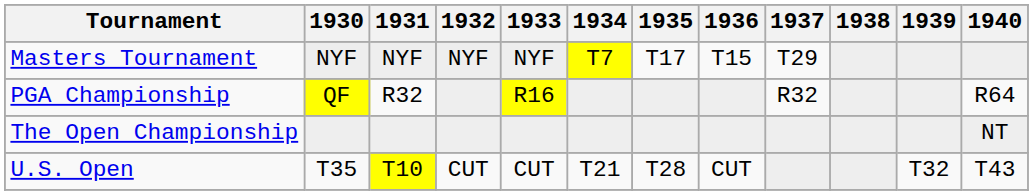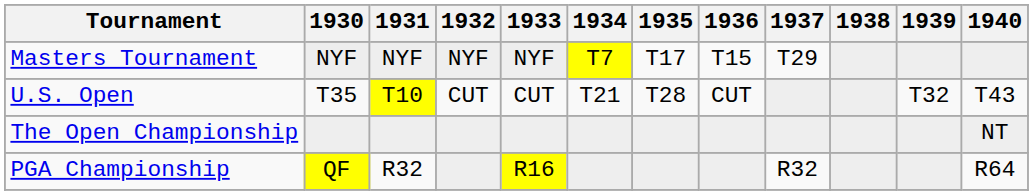rows swapped: U.S. Open <-> PGA Championship
